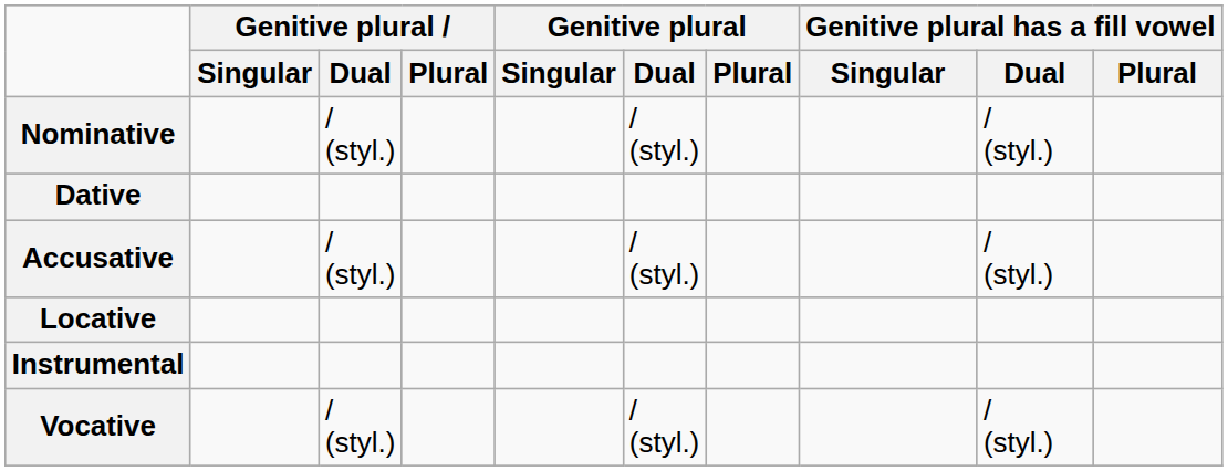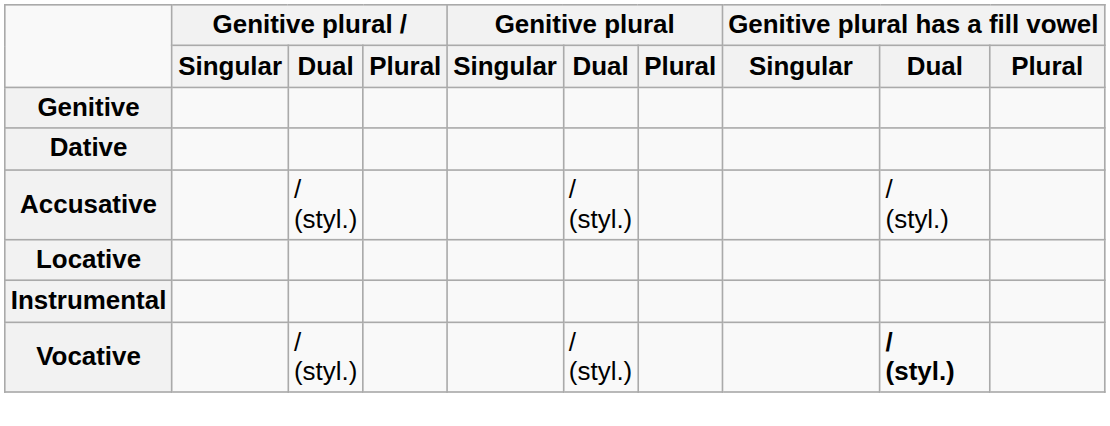- row: Nominative | / (styl.) | / (styl.) | / (styl.)
+ row: Genitive
Vocative | Genitive plural has a fill vowel / Dual: normal -> bold
